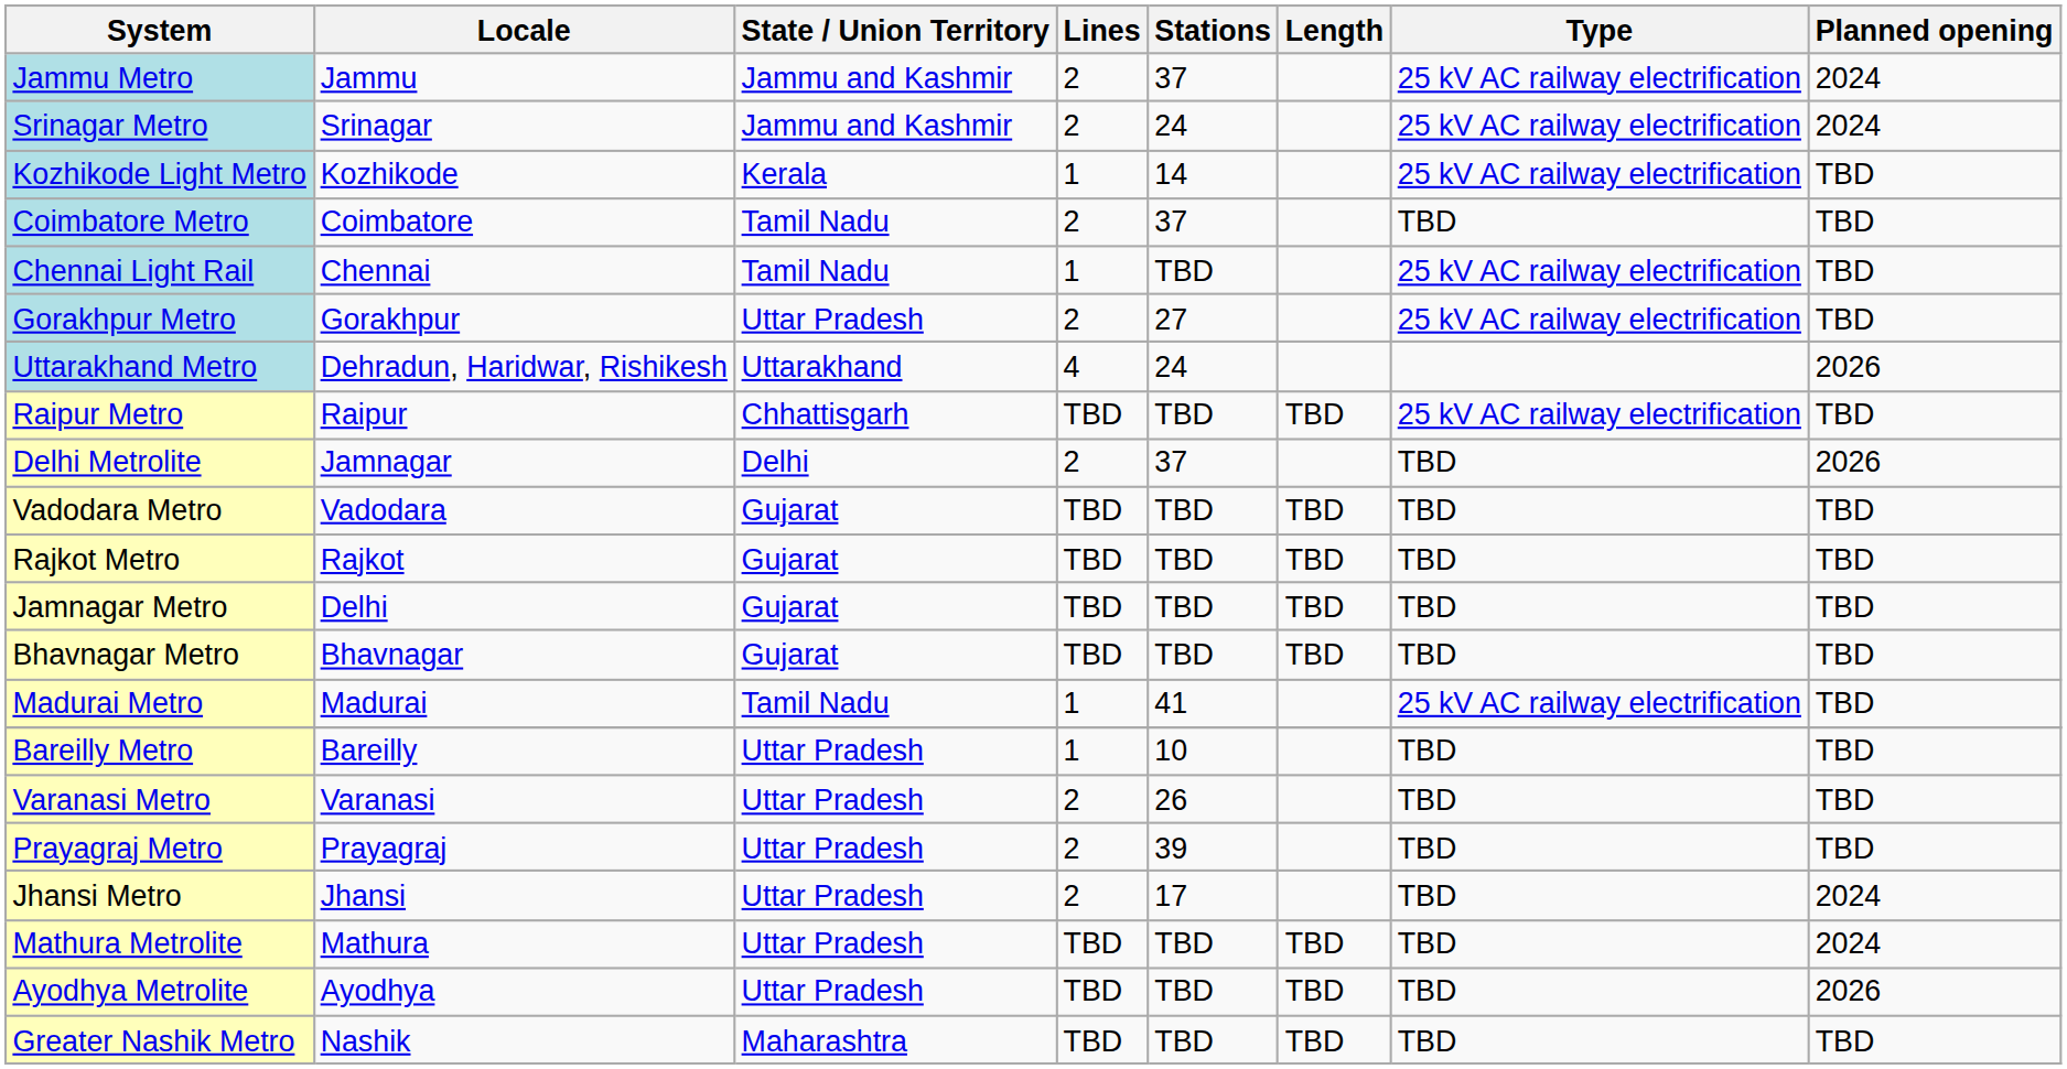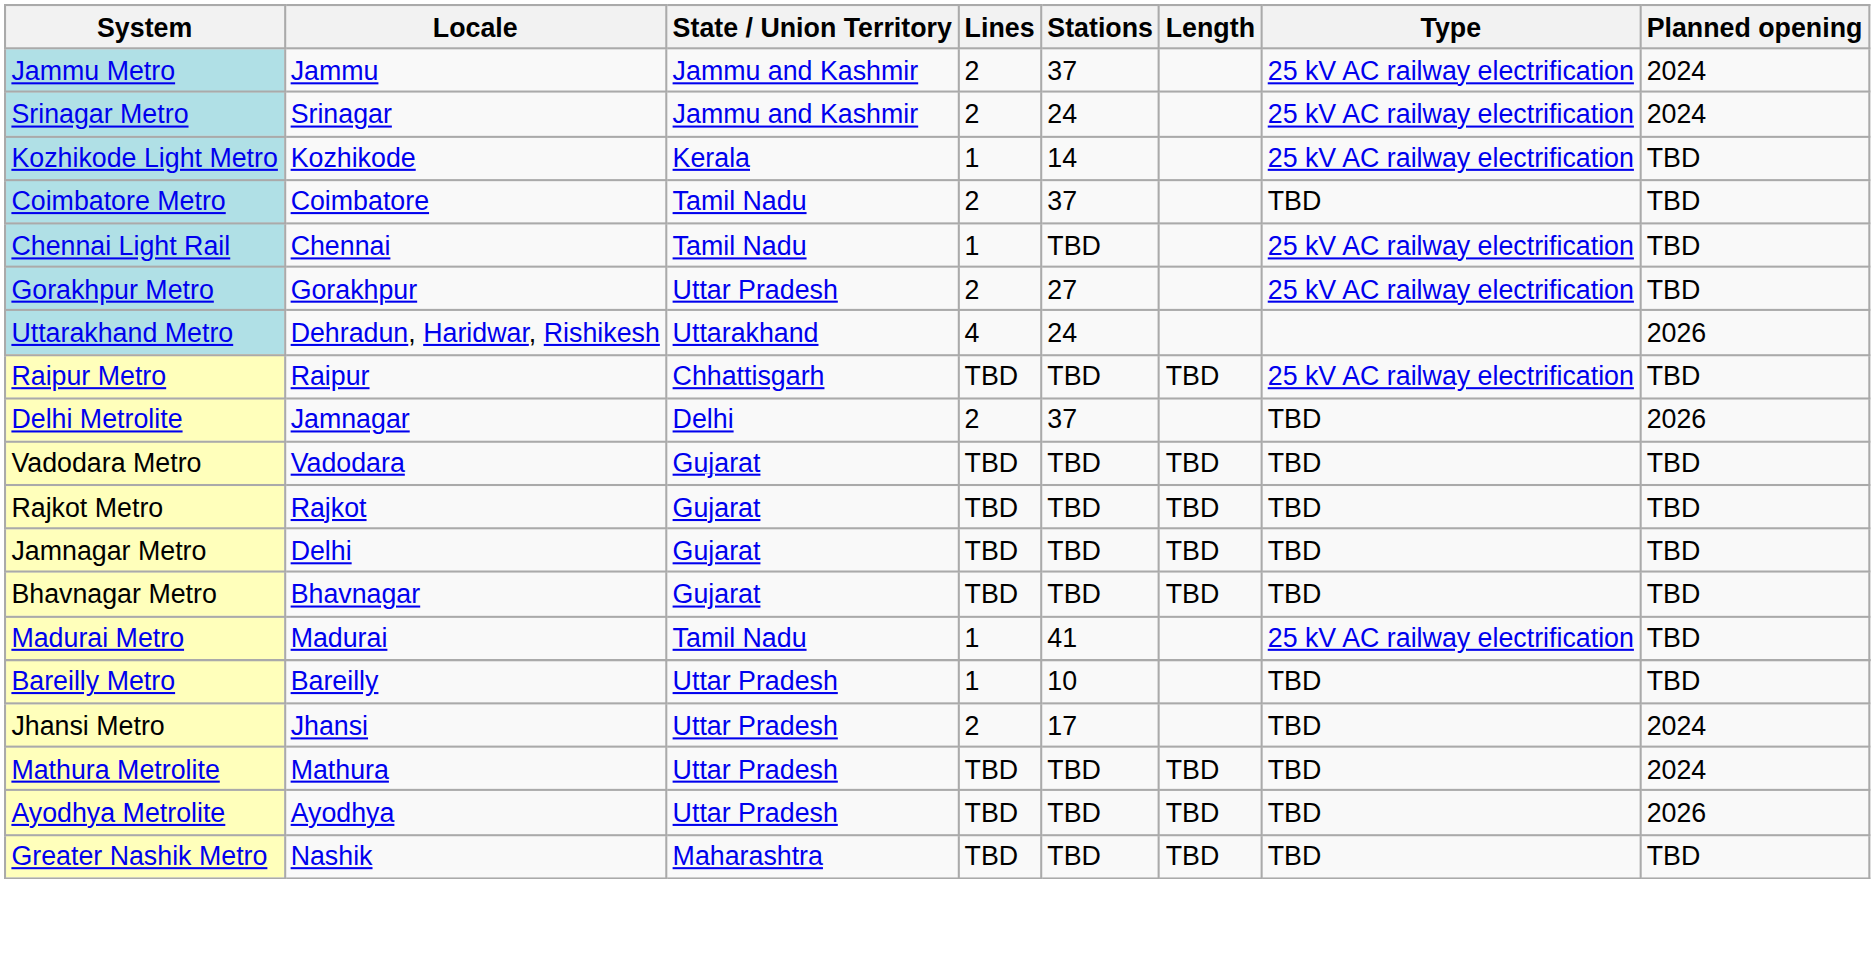- row: Varanasi Metro | Varanasi | Uttar Pradesh | 2 | 26 | TBD | TBD
- row: Prayagraj Metro | Prayagraj | Uttar Pradesh | 2 | 39 | TBD | TBD
